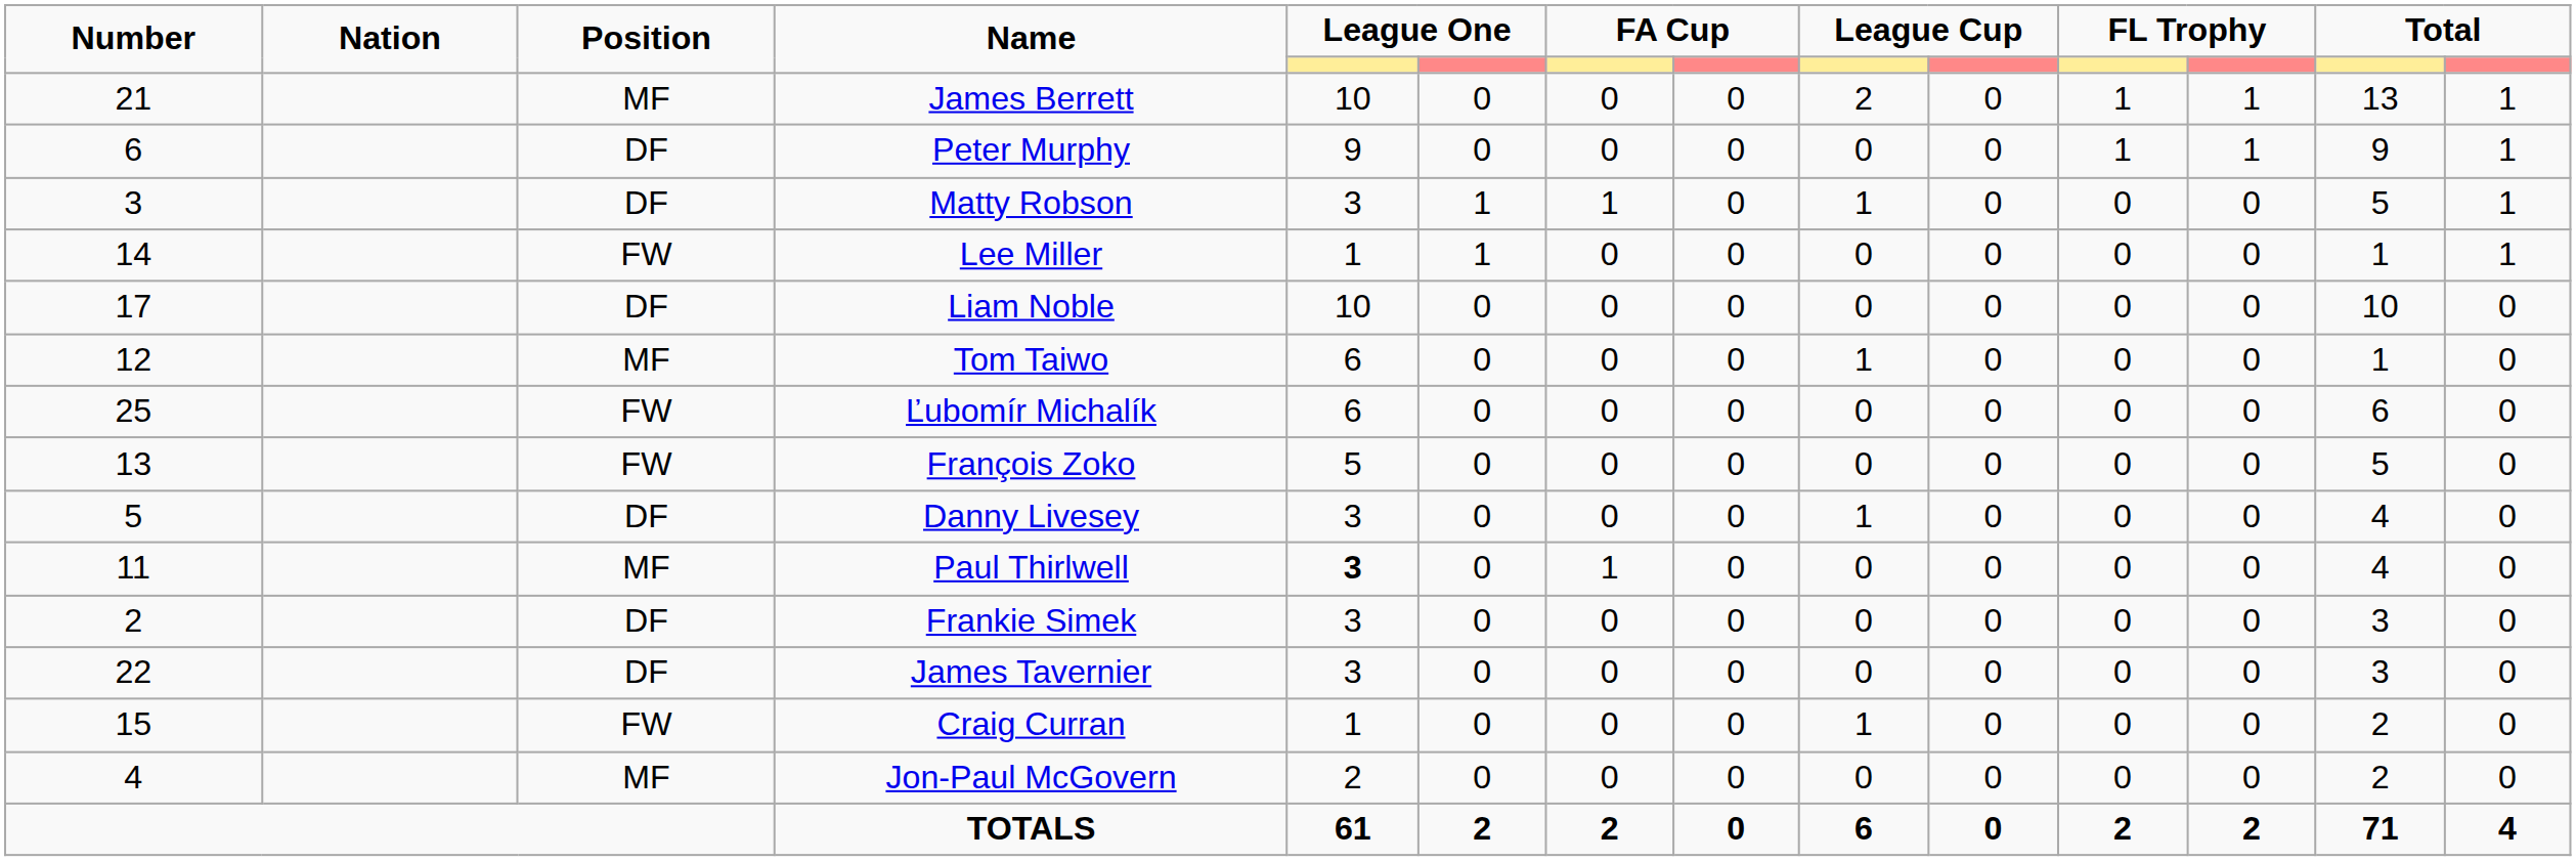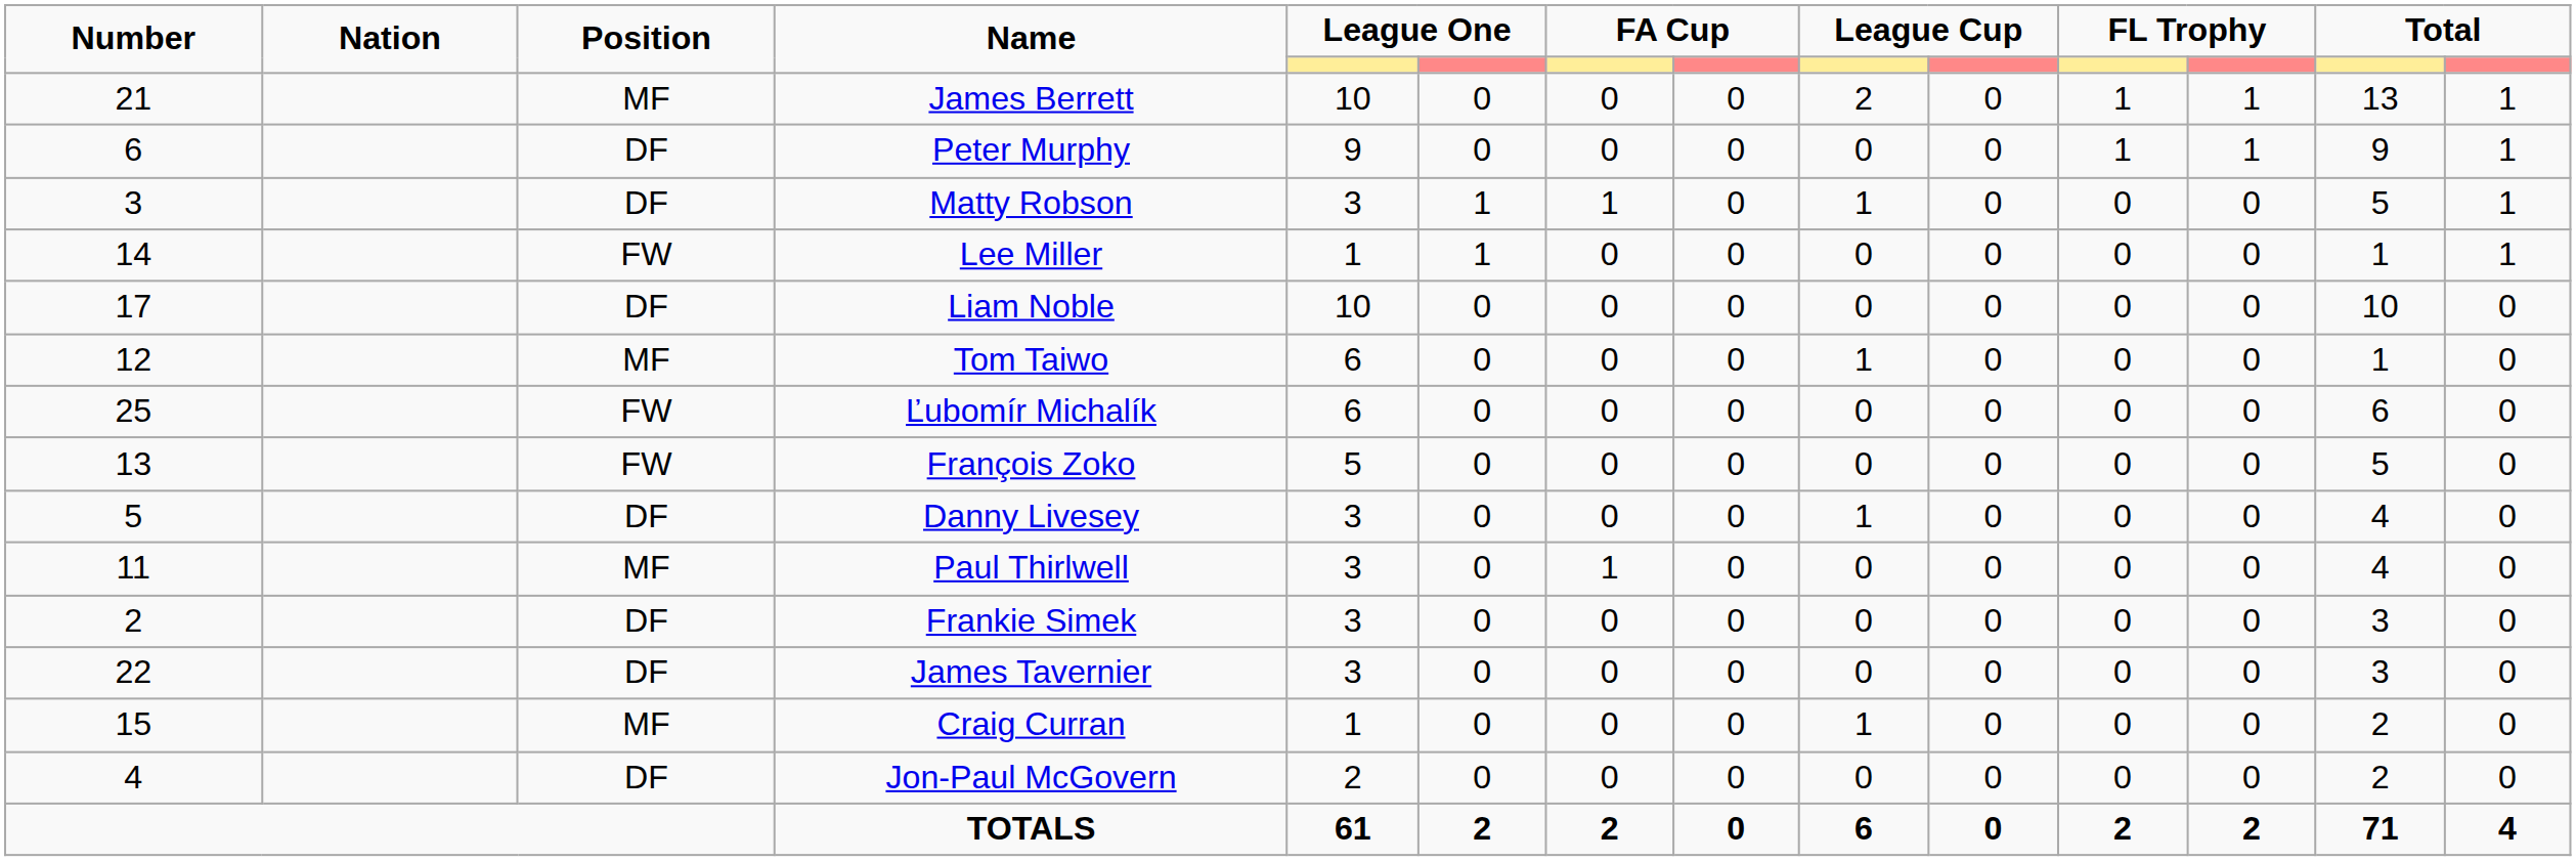Paul Thirlwell | column 5: bold -> normal
Craig Curran | Position: FW -> MF
Jon-Paul McGovern | Position: MF -> DF
